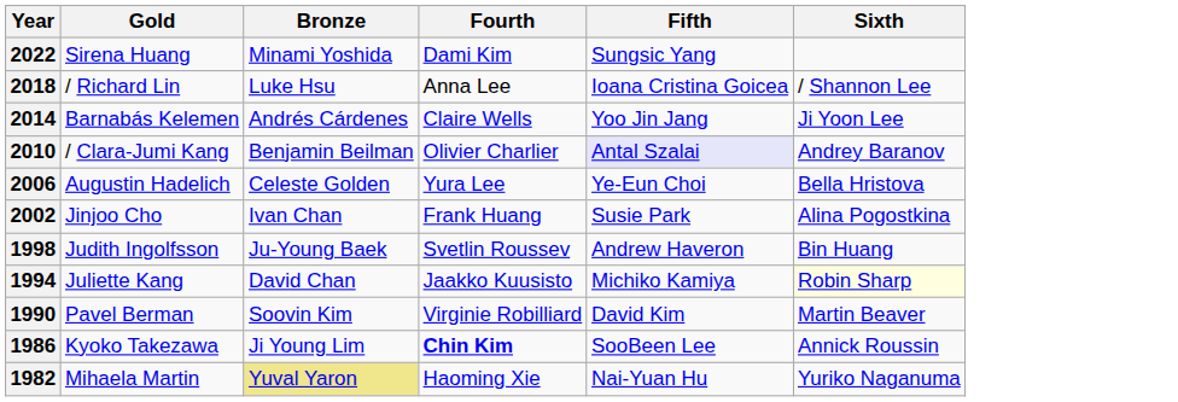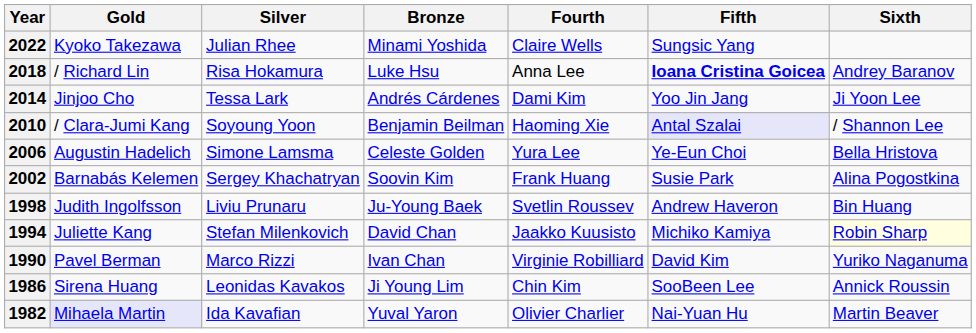+ column: Silver | Julian Rhee | Risa Hokamura | Tessa Lark | Soyoung Yoon | Simone Lamsma | Sergey Khachatryan | Liviu Prunaru | Stefan Milenkovich | Marco Rizzi | Leonidas Kavakos | Ida Kavafian
2022 | Gold: Sirena Huang -> Kyoko Takezawa
2022 | Fourth: Dami Kim -> Claire Wells
2018 | Fifth: normal -> bold
2018 | Sixth: / Shannon Lee -> Andrey Baranov
2014 | Gold: Barnabás Kelemen -> Jinjoo Cho
2014 | Fourth: Claire Wells -> Dami Kim
2010 | Fourth: Olivier Charlier -> Haoming Xie
2010 | Sixth: Andrey Baranov -> / Shannon Lee
2002 | Gold: Jinjoo Cho -> Barnabás Kelemen
2002 | Bronze: Ivan Chan -> Soovin Kim
1990 | Bronze: Soovin Kim -> Ivan Chan
1990 | Sixth: Martin Beaver -> Yuriko Naganuma
1986 | Gold: Kyoko Takezawa -> Sirena Huang
1986 | Fourth: bold -> normal
1982 | Gold: no background -> lavender background
1982 | Bronze: khaki background -> no background
1982 | Fourth: Haoming Xie -> Olivier Charlier
1982 | Sixth: Yuriko Naganuma -> Martin Beaver
